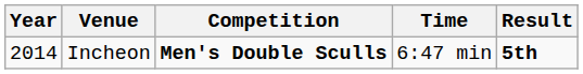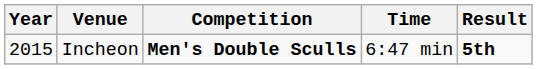Incheon | Year: 2014 -> 2015
